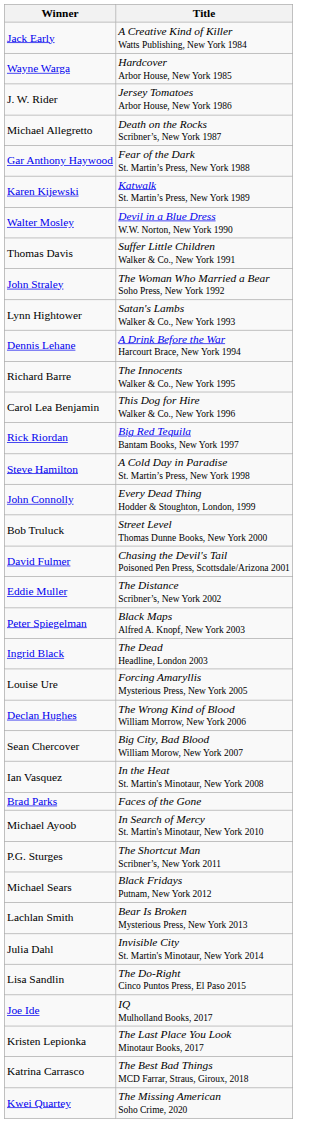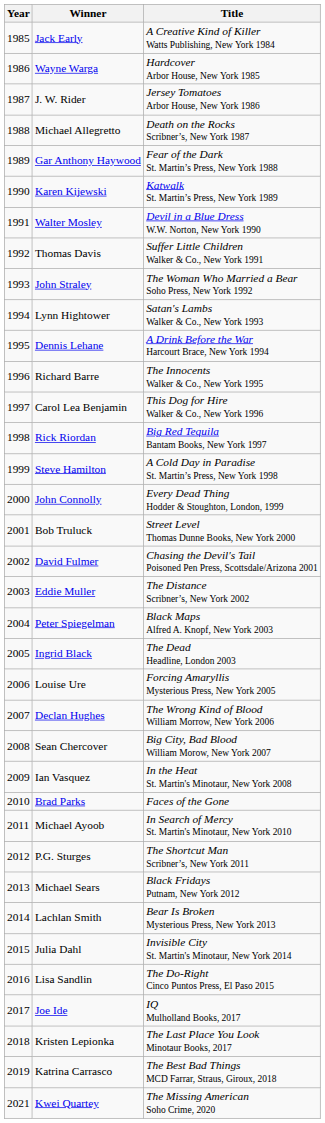+ column: Year | 1985 | 1986 | 1987 | 1988 | 1989 | 1990 | 1991 | 1992 | 1993 | 1994 | 1995 | 1996 | 1997 | 1998 | 1999 | 2000 | 2001 | 2002 | 2003 | 2004 | 2005 | 2006 | 2007 | 2008 | 2009 | 2010 | 2011 | 2012 | 2013 | 2014 | 2015 | 2016 | 2017 | 2018 | 2019 | 2021
